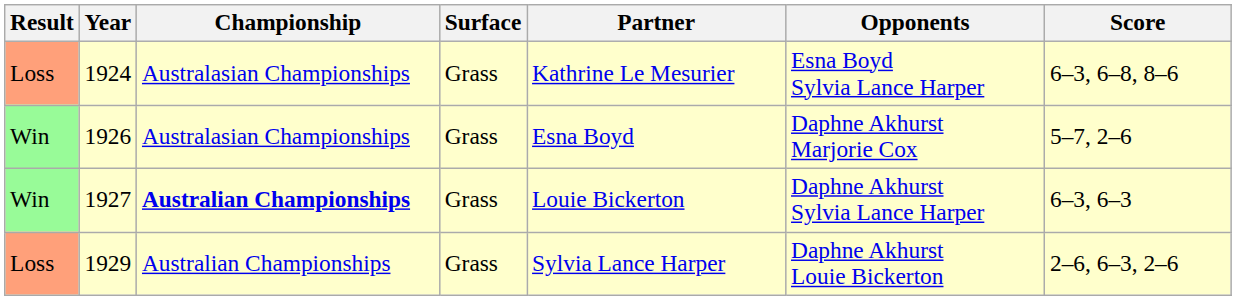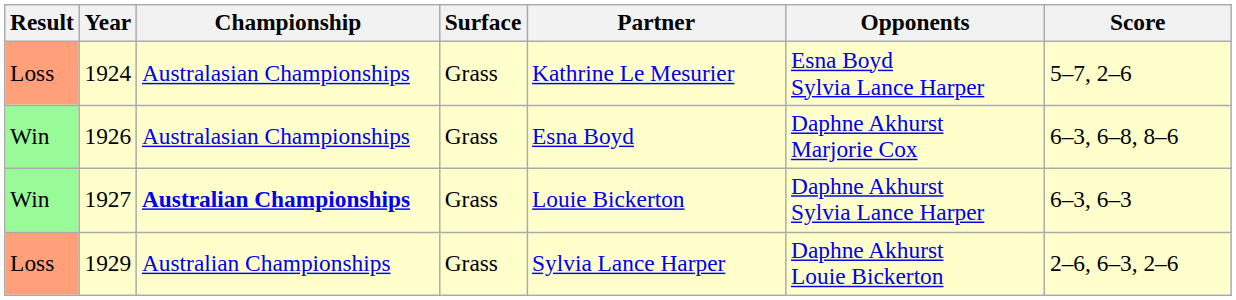1924 | Score: 6–3, 6–8, 8–6 -> 5–7, 2–6
1926 | Score: 5–7, 2–6 -> 6–3, 6–8, 8–6
